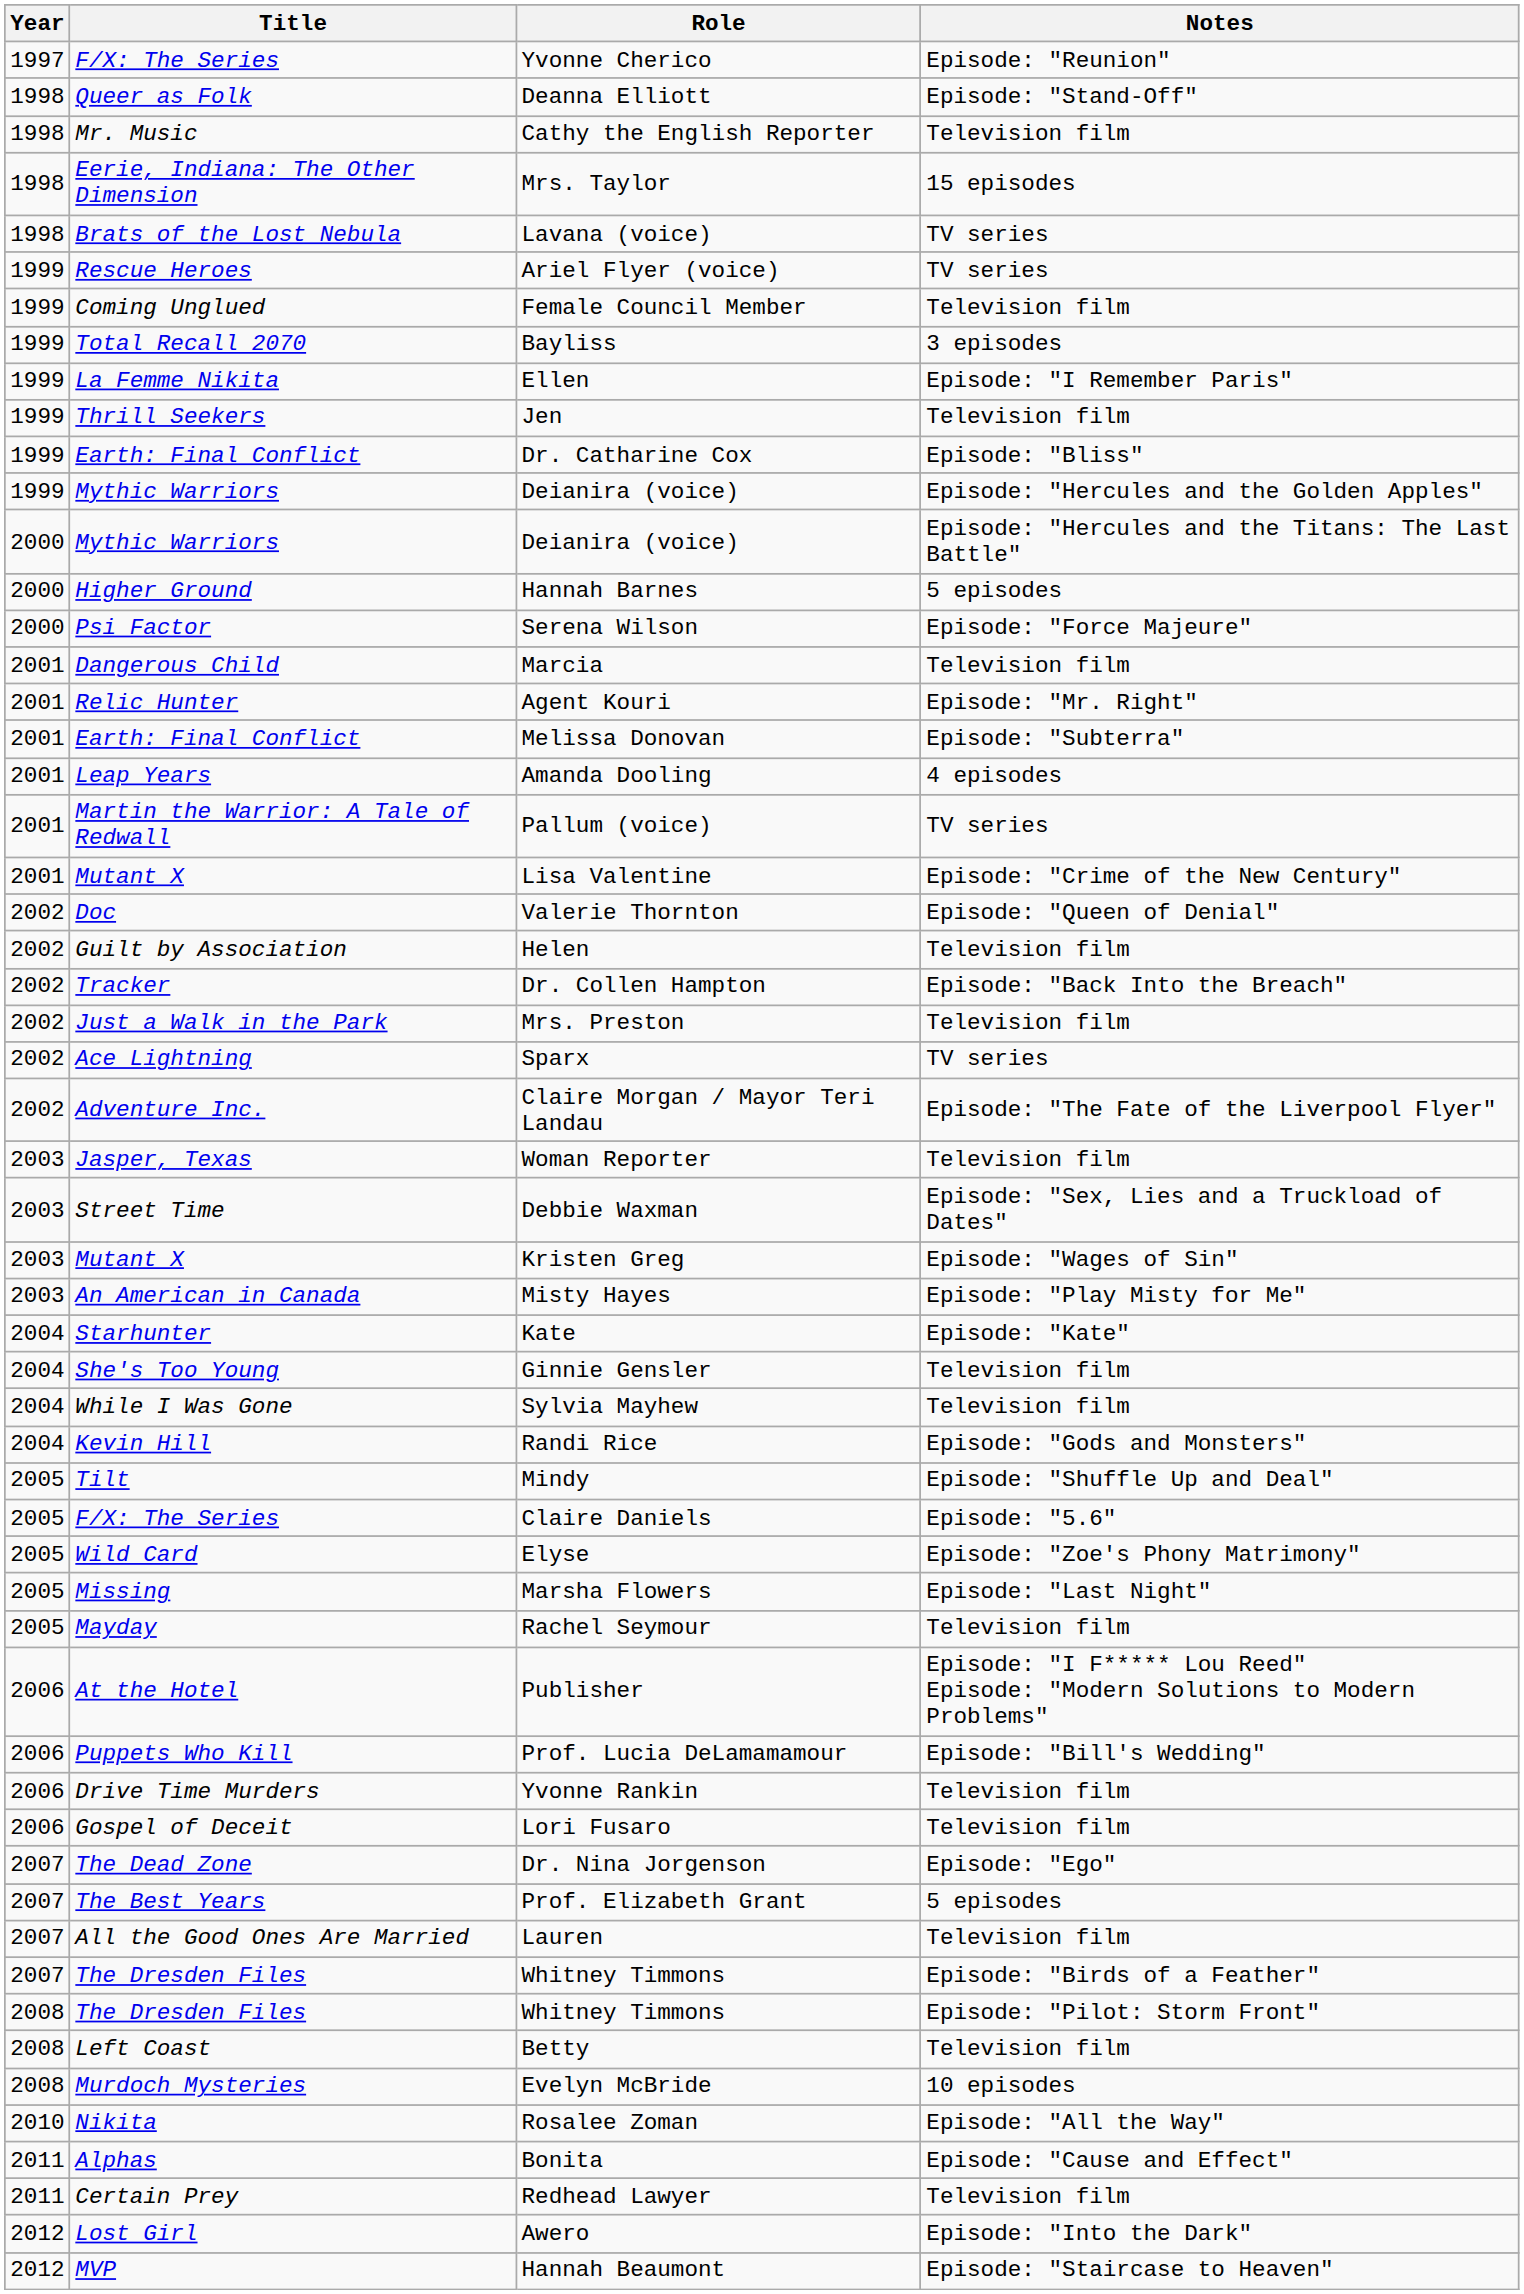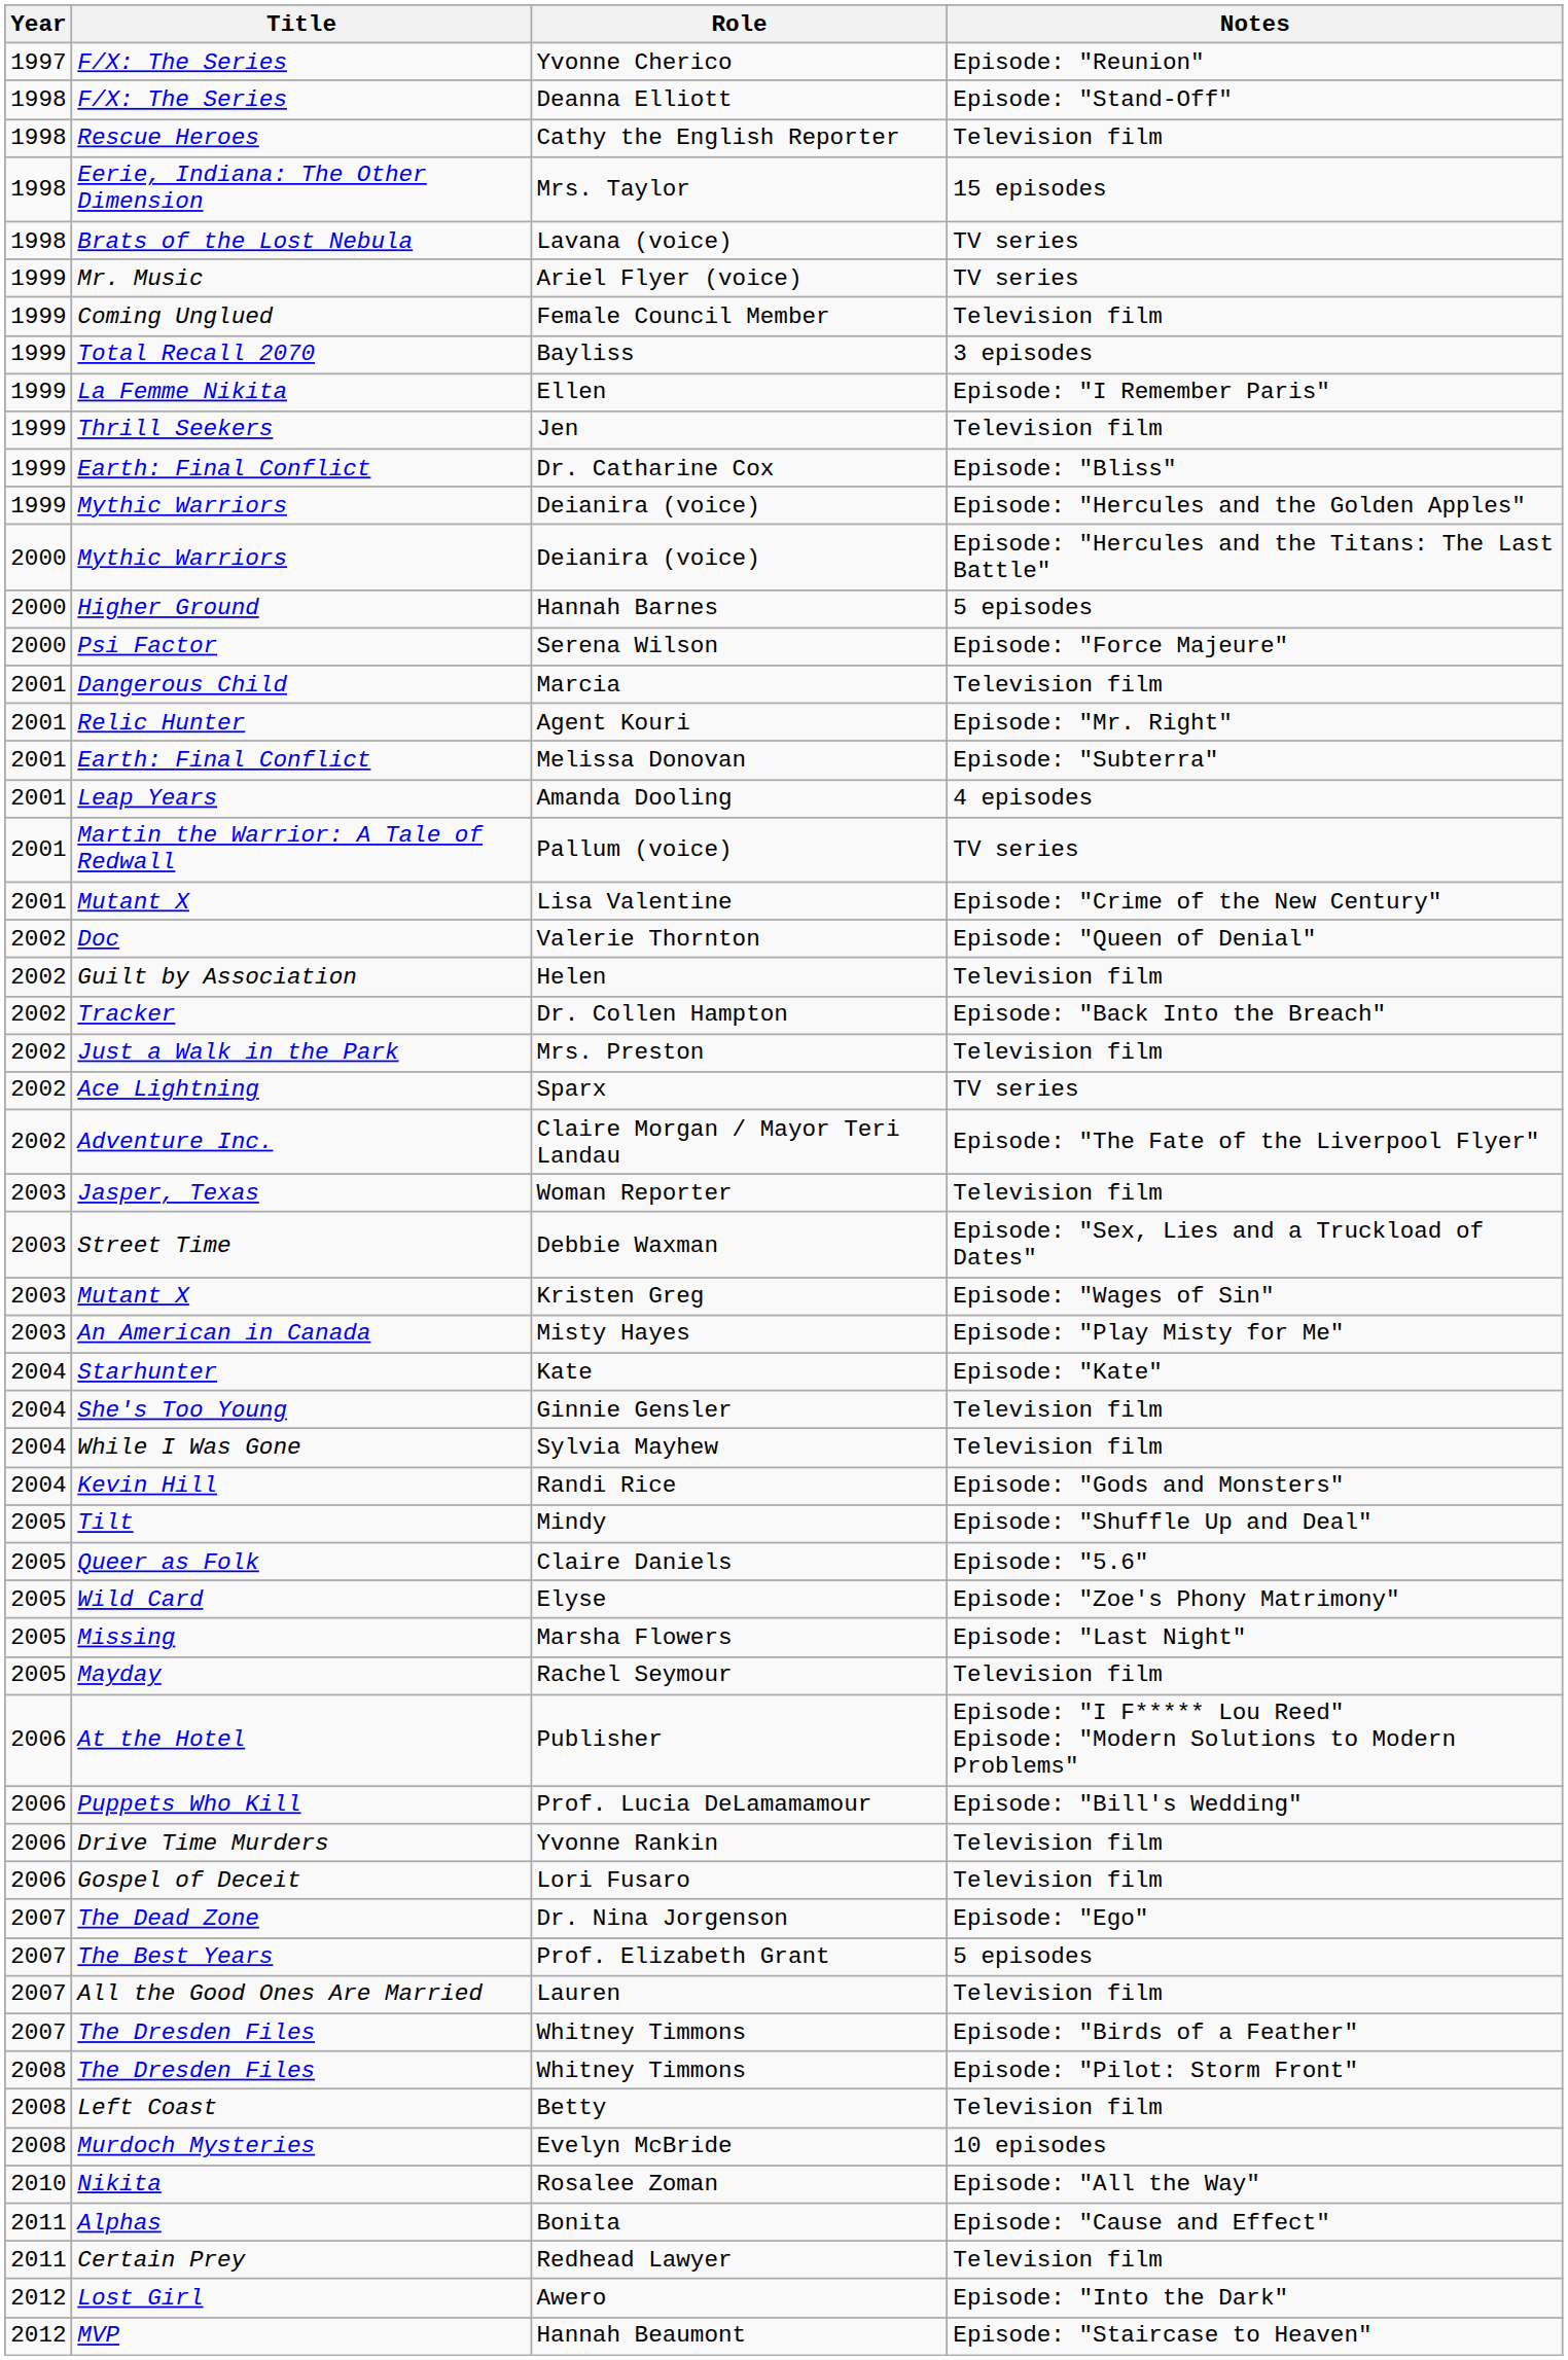Deanna Elliott | Title: Queer as Folk -> F/X: The Series
Cathy the English Reporter | Title: Mr. Music -> Rescue Heroes
Ariel Flyer (voice) | Title: Rescue Heroes -> Mr. Music
Claire Daniels | Title: F/X: The Series -> Queer as Folk
